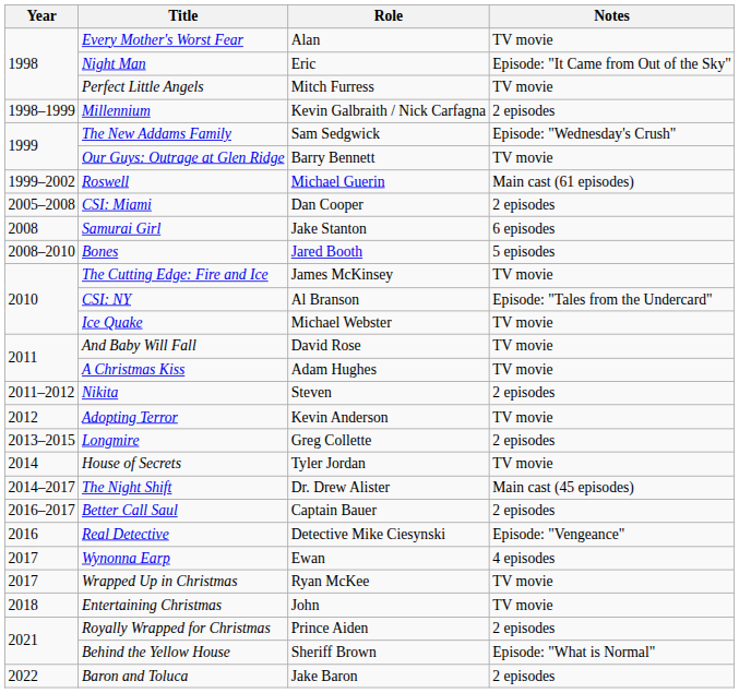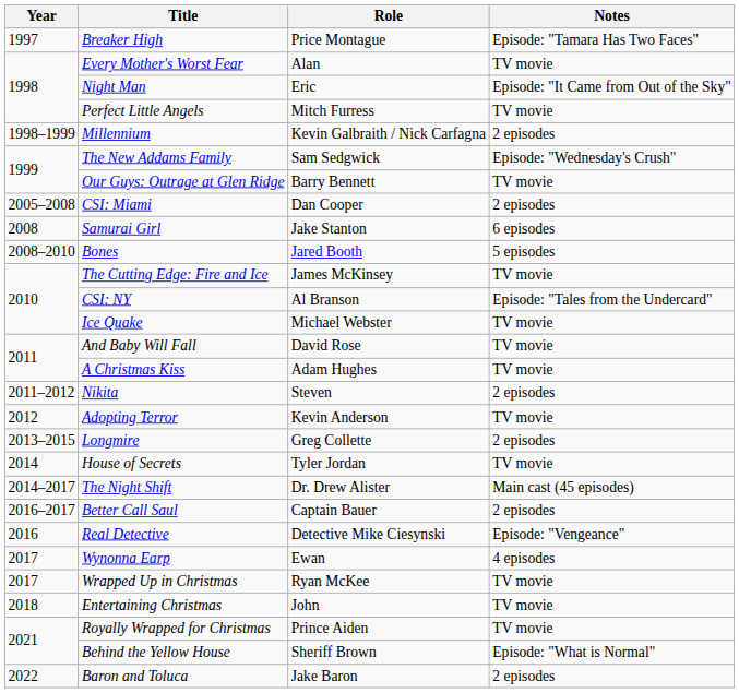+ row: 1997 | Breaker High | Price Montague | Episode: "Tamara Has Two Faces"
- row: 1999–2002 | Roswell | Michael Guerin | Main cast (61 episodes)
Royally Wrapped for Christmas | Notes: 2 episodes -> TV movie
